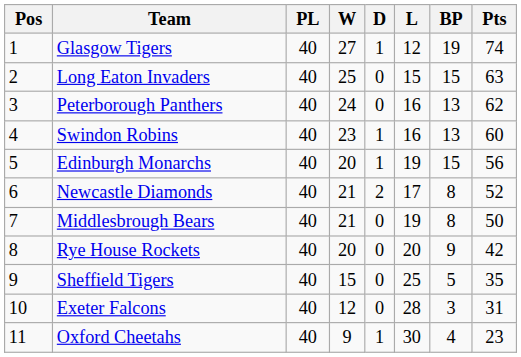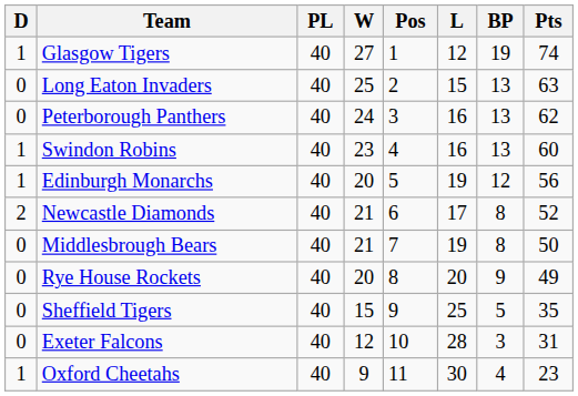columns swapped: Pos <-> D
Long Eaton Invaders | BP: 15 -> 13
Edinburgh Monarchs | BP: 15 -> 12
Rye House Rockets | Pts: 42 -> 49
